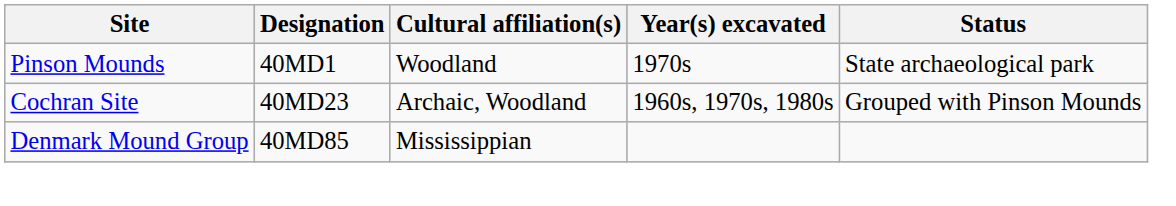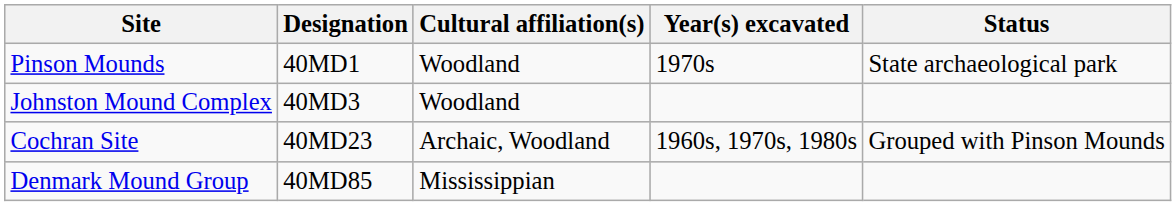+ row: Johnston Mound Complex | 40MD3 | Woodland
